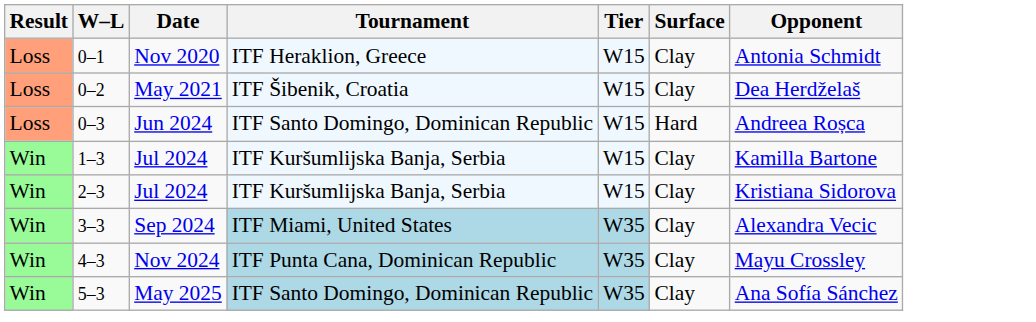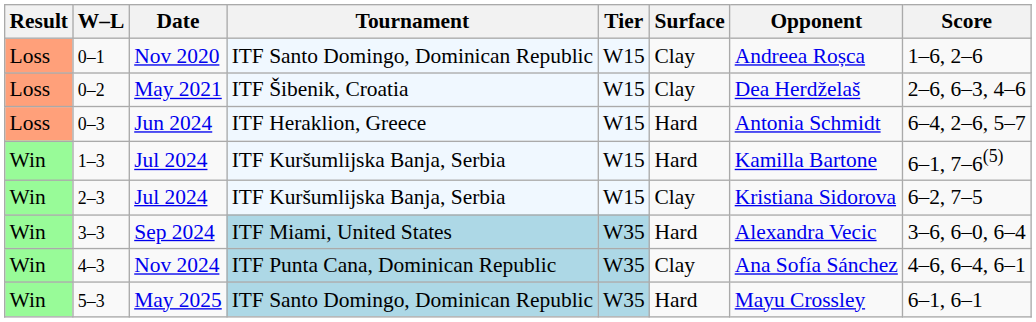+ column: Score | 1–6, 2–6 | 2–6, 6–3, 4–6 | 6–4, 2–6, 5–7 | 6–1, 7–6(5) | 6–2, 7–5 | 3–6, 6–0, 6–4 | 4–6, 6–4, 6–1 | 6–1, 6–1
0–1 | Tournament: ITF Heraklion, Greece -> ITF Santo Domingo, Dominican Republic
0–1 | Opponent: Antonia Schmidt -> Andreea Roșca
0–3 | Tournament: ITF Santo Domingo, Dominican Republic -> ITF Heraklion, Greece
0–3 | Opponent: Andreea Roșca -> Antonia Schmidt
1–3 | Surface: Clay -> Hard
3–3 | Surface: Clay -> Hard
4–3 | Opponent: Mayu Crossley -> Ana Sofía Sánchez
5–3 | Surface: Clay -> Hard
5–3 | Opponent: Ana Sofía Sánchez -> Mayu Crossley
